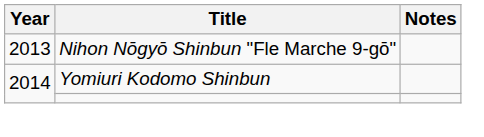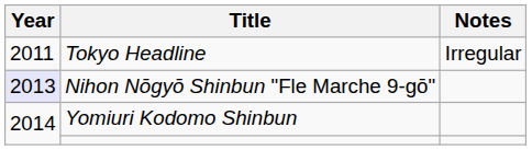+ row: 2011 | Tokyo Headline | Irregular
Nihon Nōgyō Shinbun "Fle Marche 9-gō" | Year: no background -> lavender background
